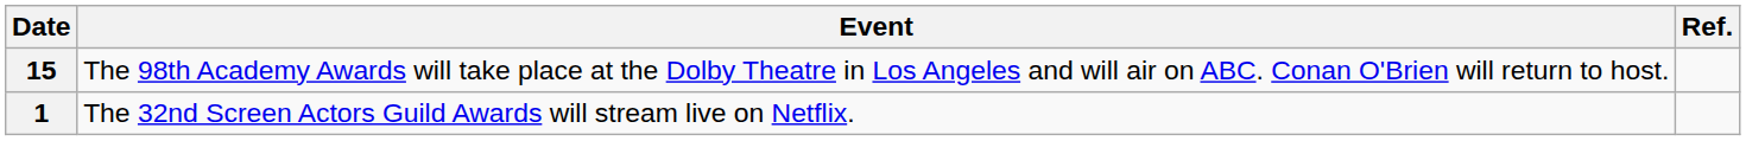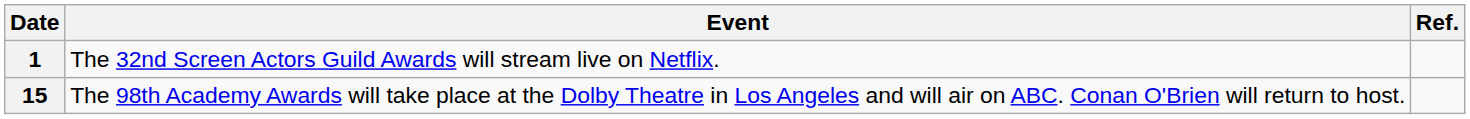rows swapped: 1 <-> 15
